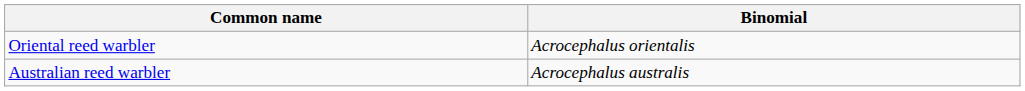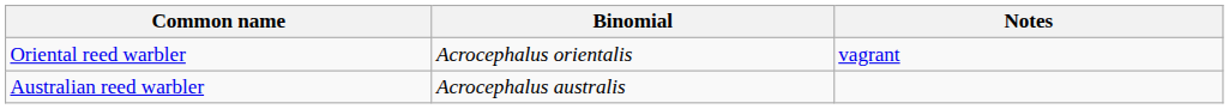+ column: Notes | vagrant
